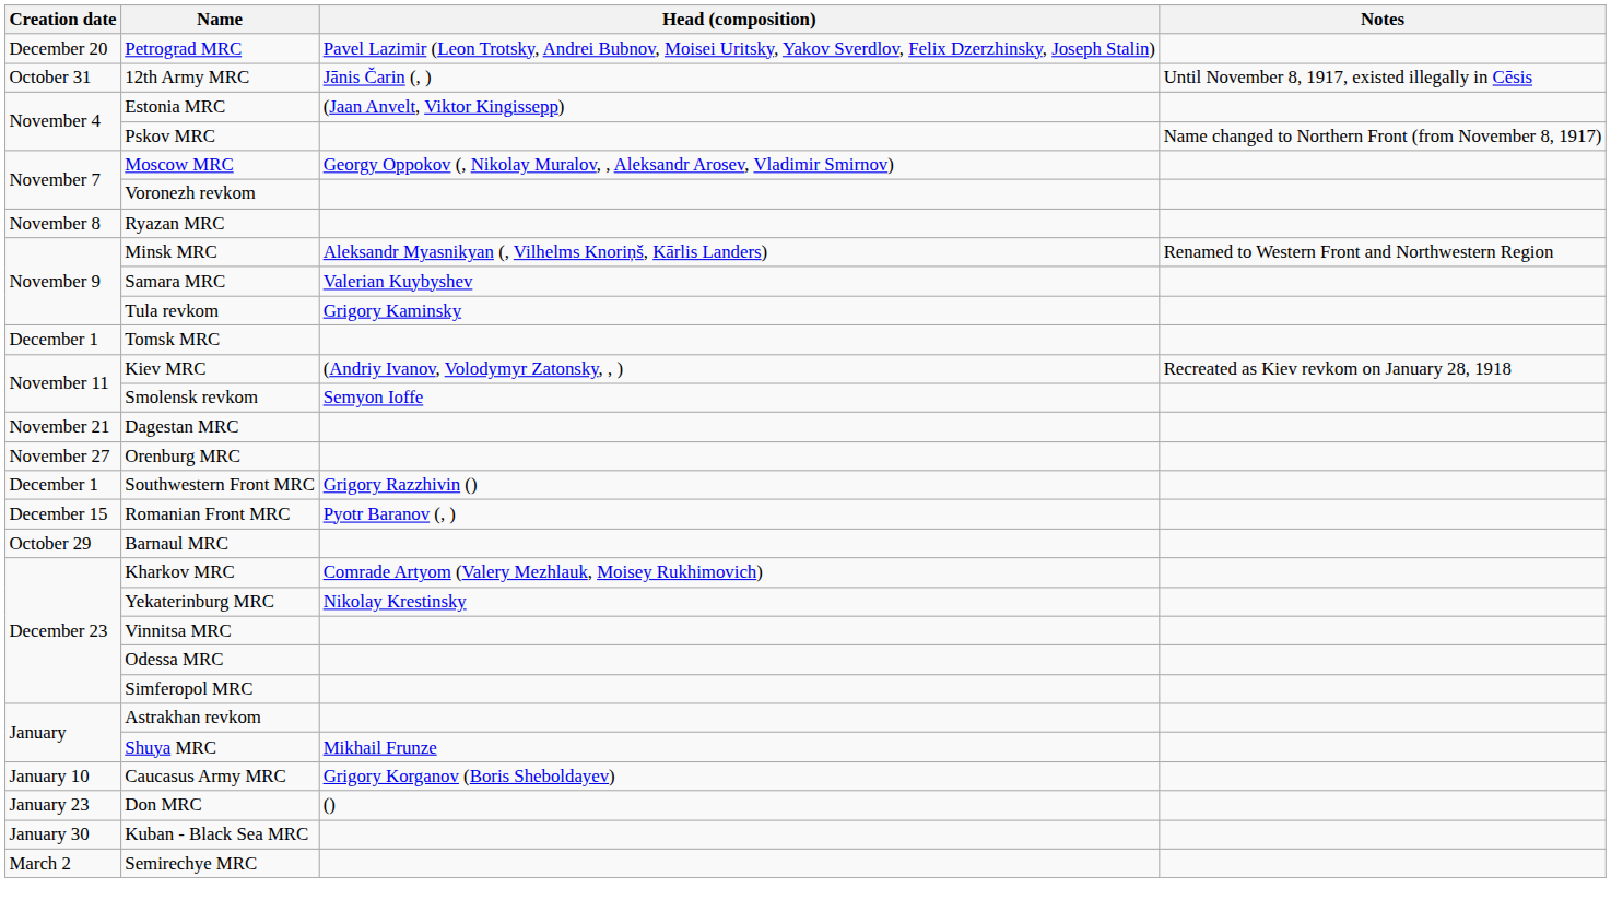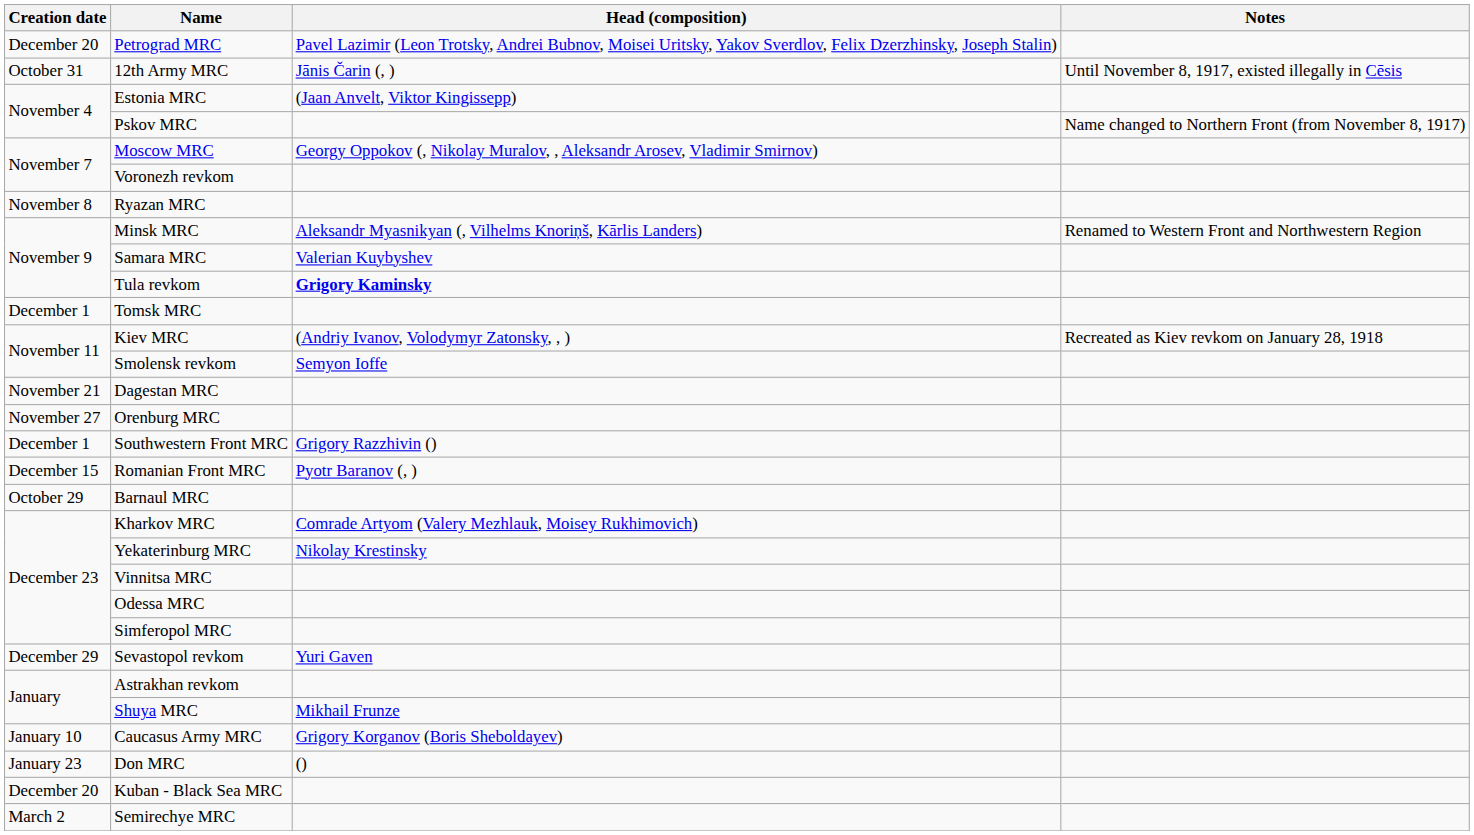Tula revkom | Head (composition): normal -> bold
+ row: December 29 | Sevastopol revkom | Yuri Gaven
Kuban - Black Sea MRC | Creation date: January 30 -> December 20
